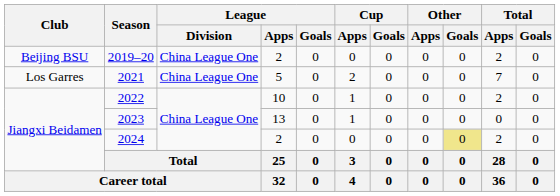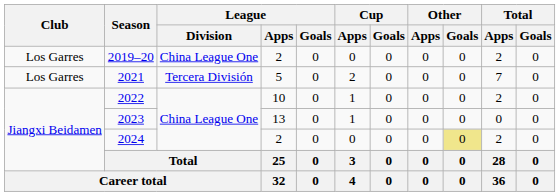2019–20 | Club: Beijing BSU -> Los Garres
2021 | League / Division: China League One -> Tercera División
